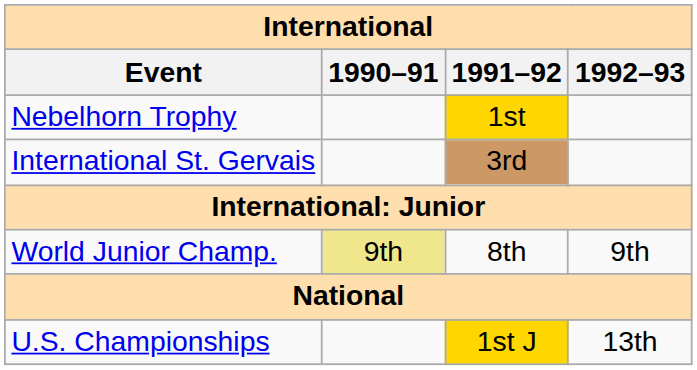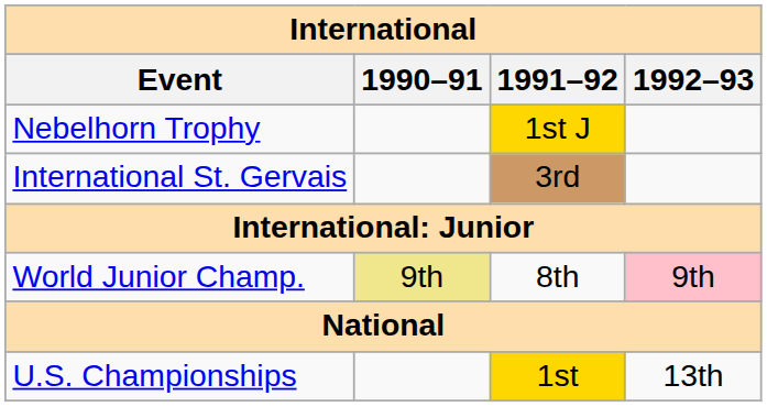Nebelhorn Trophy | 1991–92: 1st -> 1st J
World Junior Champ. | 1992–93: no background -> pink background
U.S. Championships | 1991–92: 1st J -> 1st
